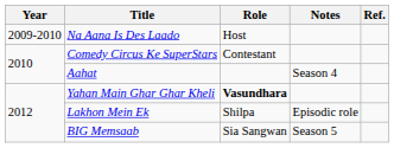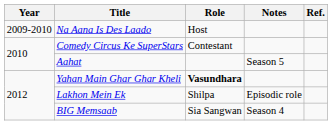Aahat | Notes: Season 4 -> Season 5
BIG Memsaab | Notes: Season 5 -> Season 4
